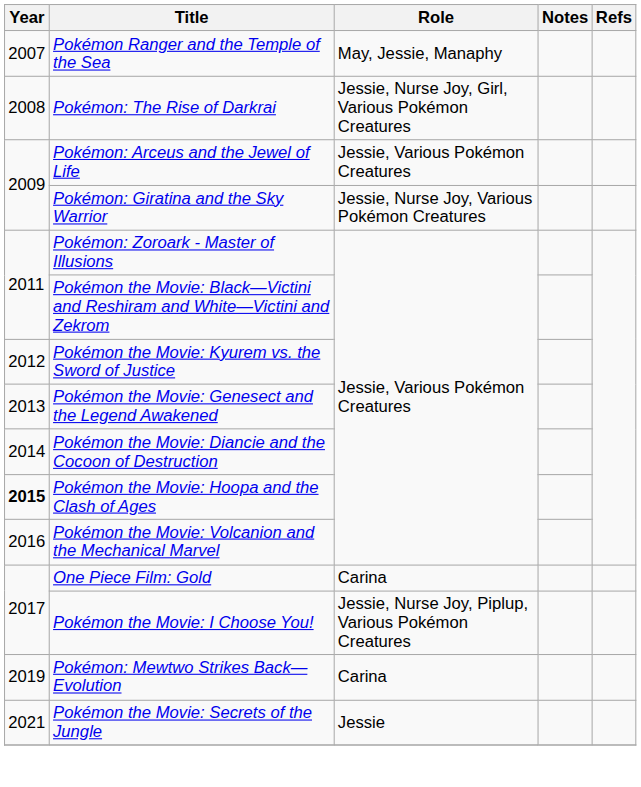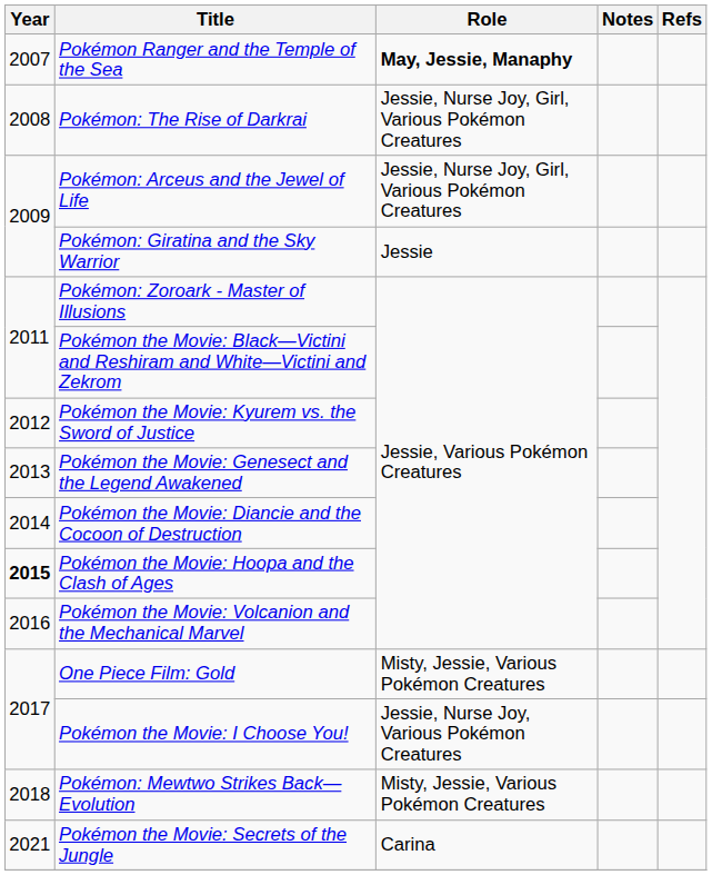Pokémon Ranger and the Temple of the Sea | Role: normal -> bold
Pokémon: Arceus and the Jewel of Life | Role: Jessie, Various Pokémon Creatures -> Jessie, Nurse Joy, Girl, Various Pokémon Creatures
Pokémon: Giratina and the Sky Warrior | Role: Jessie, Nurse Joy, Various Pokémon Creatures -> Jessie
One Piece Film: Gold | Role: Carina -> Misty, Jessie, Various Pokémon Creatures
Pokémon the Movie: I Choose You! | Role: Jessie, Nurse Joy, Piplup, Various Pokémon Creatures -> Jessie, Nurse Joy, Various Pokémon Creatures
Pokémon: Mewtwo Strikes Back—Evolution | Year: 2019 -> 2018
Pokémon: Mewtwo Strikes Back—Evolution | Role: Carina -> Misty, Jessie, Various Pokémon Creatures
Pokémon the Movie: Secrets of the Jungle | Role: Jessie -> Carina
